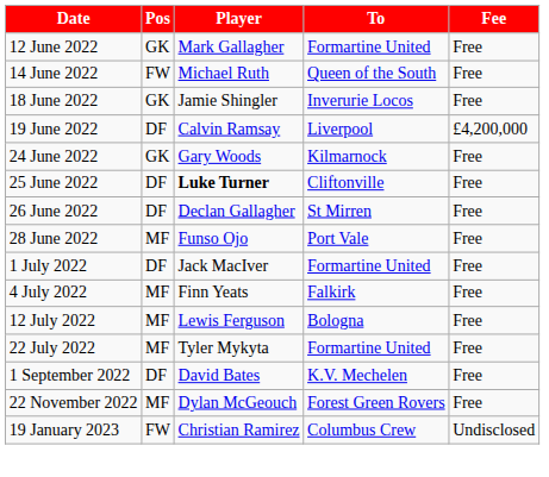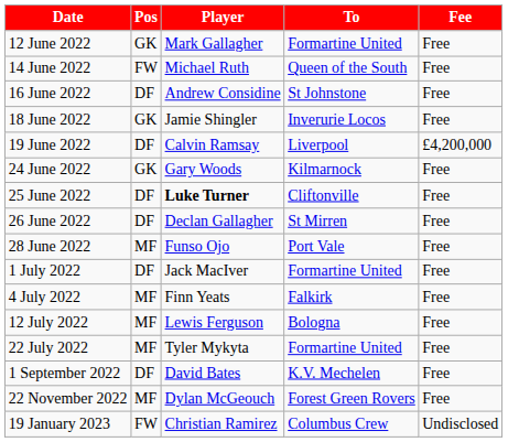+ row: 16 June 2022 | DF | Andrew Considine | St Johnstone | Free
